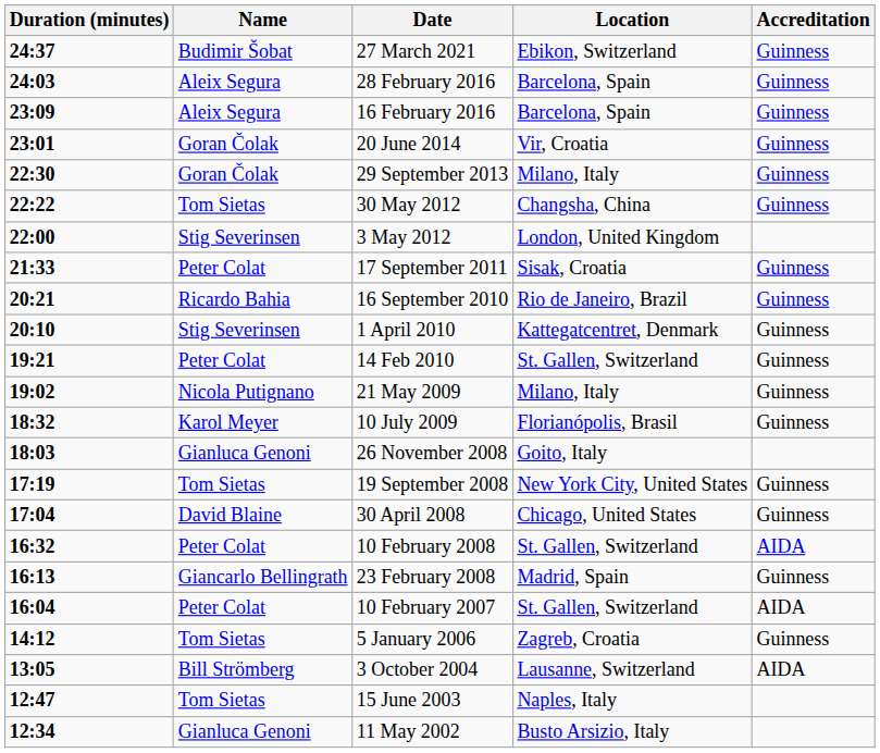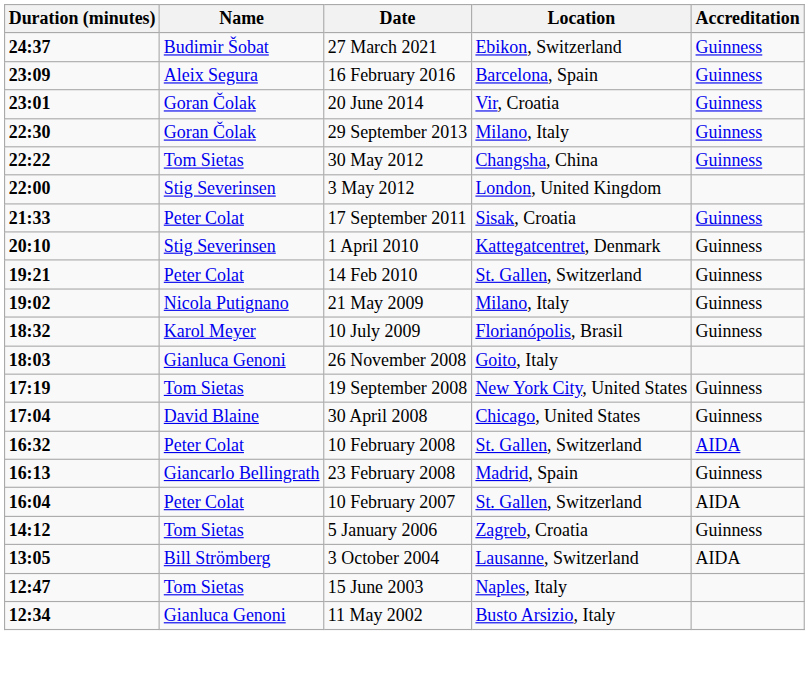- row: 24:03 | Aleix Segura | 28 February 2016 | Barcelona, Spain | Guinness
- row: 20:21 | Ricardo Bahia | 16 September 2010 | Rio de Janeiro, Brazil | Guinness
